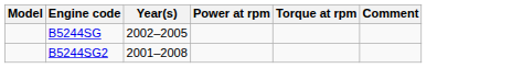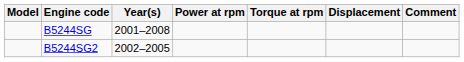+ column: Displacement
B5244SG | Year(s): 2002–2005 -> 2001–2008
B5244SG2 | Year(s): 2001–2008 -> 2002–2005
